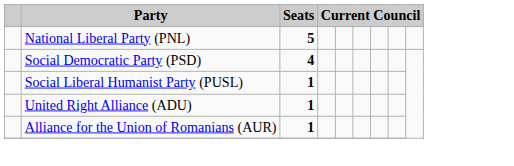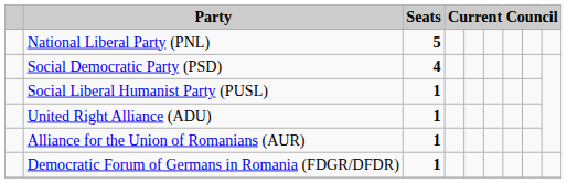+ row: Democratic Forum of Germans in Romania (FDGR/DFDR) | 1
